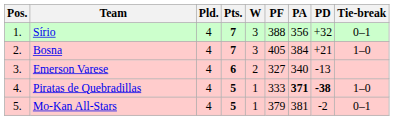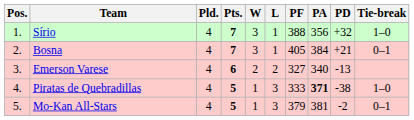+ column: L | 1 | 1 | 2 | 3 | 3
Sírio | Tie-break: 0–1 -> 1–0
Bosna | Tie-break: 1–0 -> 0–1
Piratas de Quebradillas | PD: bold -> normal
